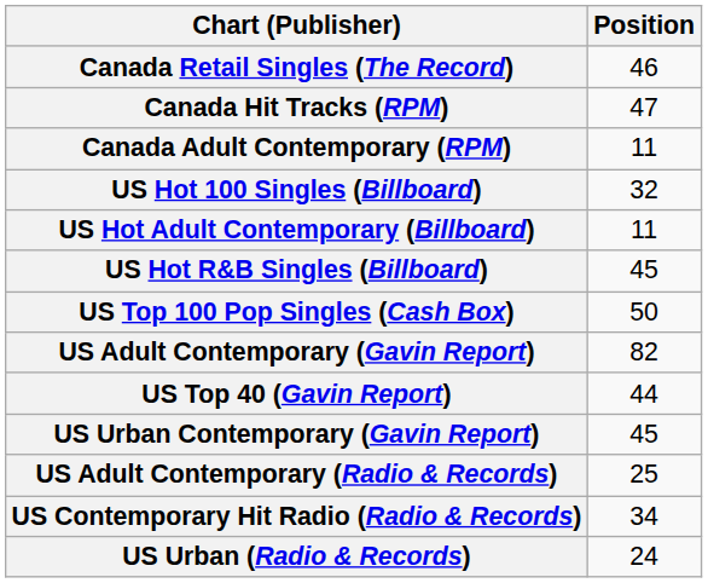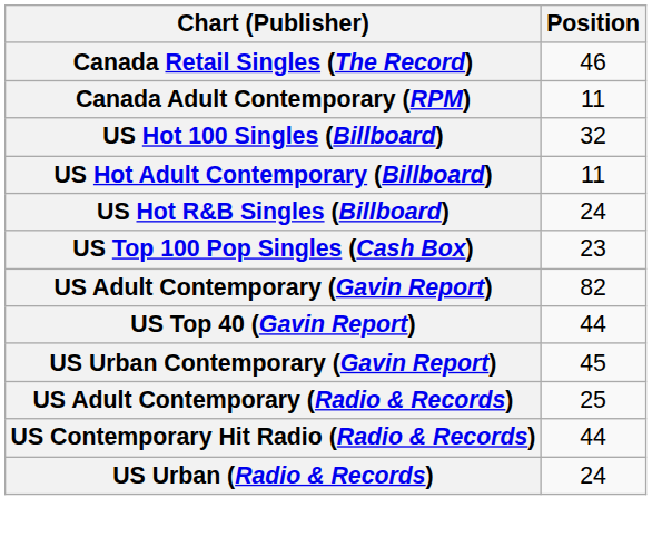- row: Canada Hit Tracks (RPM) | 47
US Hot R&B Singles (Billboard) | Position: 45 -> 24
US Top 100 Pop Singles (Cash Box) | Position: 50 -> 23
US Contemporary Hit Radio (Radio & Records) | Position: 34 -> 44
